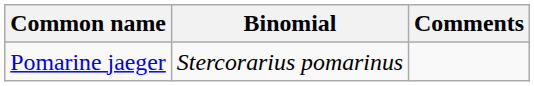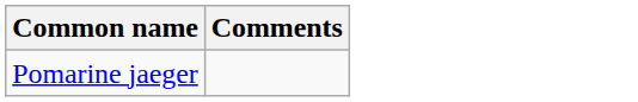- column: Binomial | Stercorarius pomarinus
